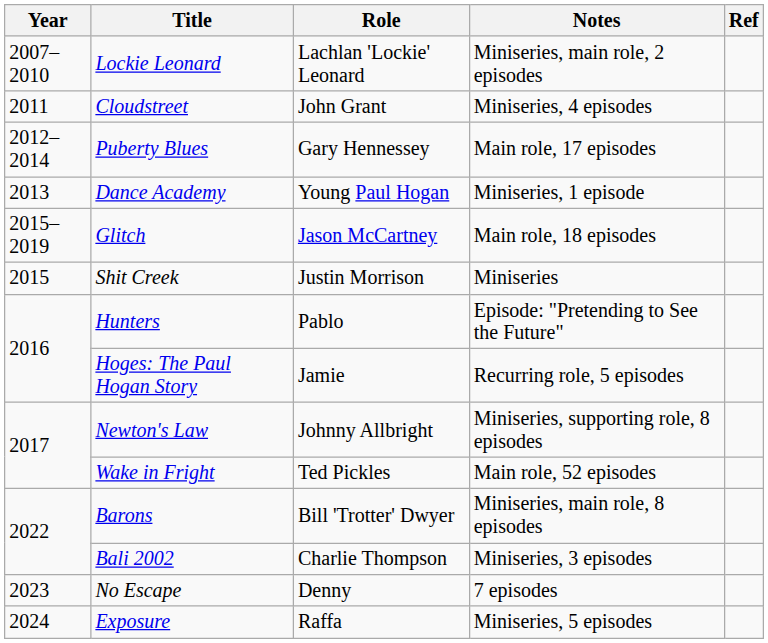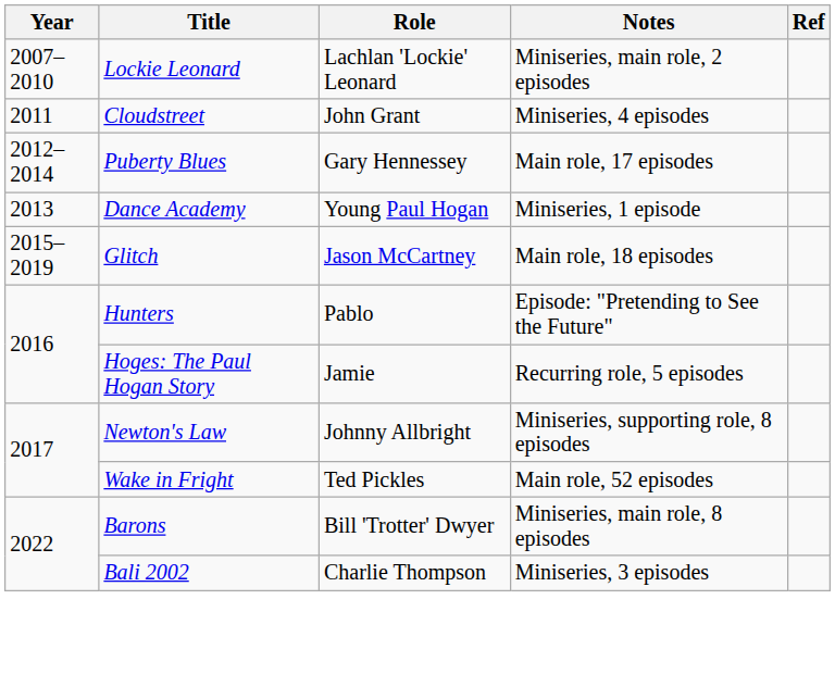- row: 2015 | Shit Creek | Justin Morrison | Miniseries
- row: 2023 | No Escape | Denny | 7 episodes
- row: 2024 | Exposure | Raffa | Miniseries, 5 episodes
